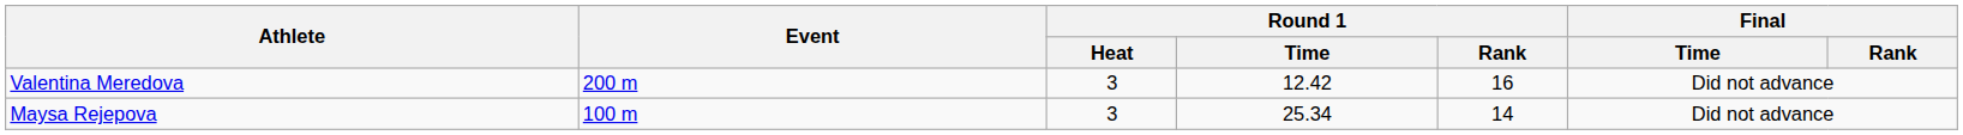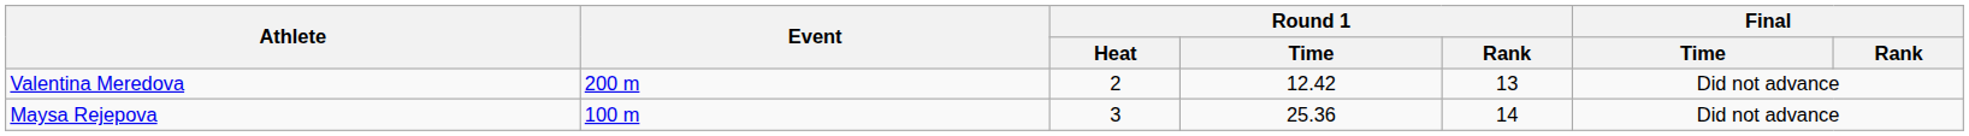Valentina Meredova | Round 1 / Heat: 3 -> 2
Valentina Meredova | Round 1 / Rank: 16 -> 13
Maysa Rejepova | Round 1 / Time: 25.34 -> 25.36
